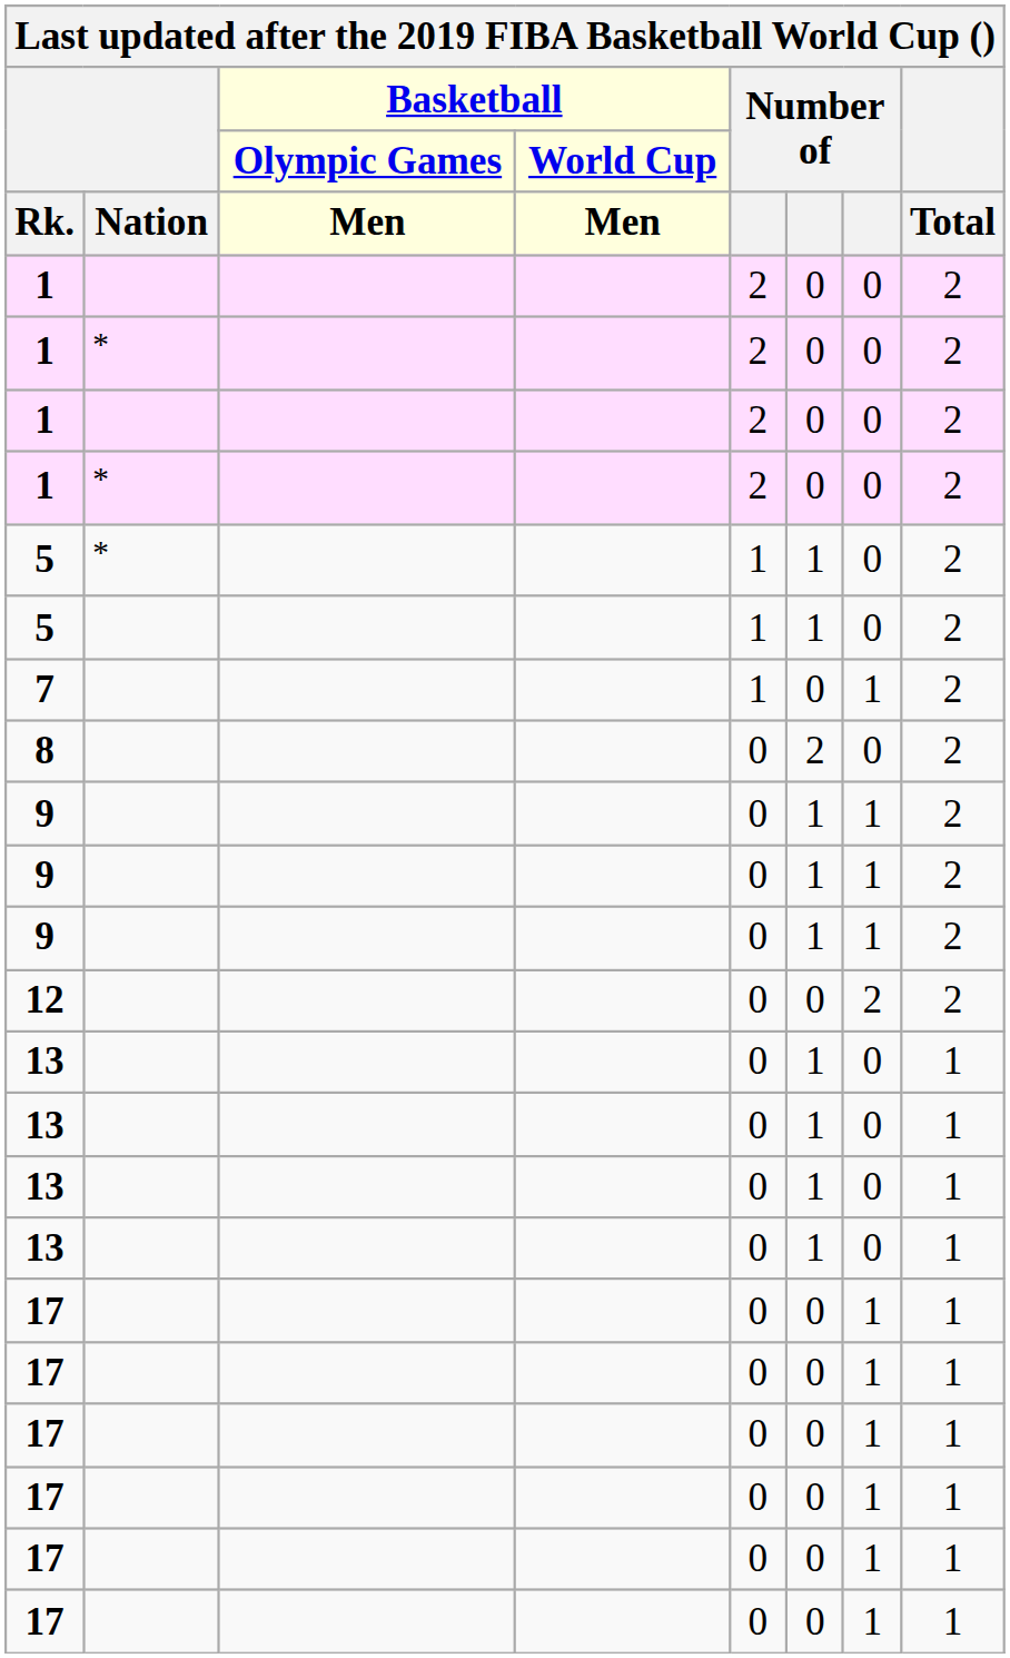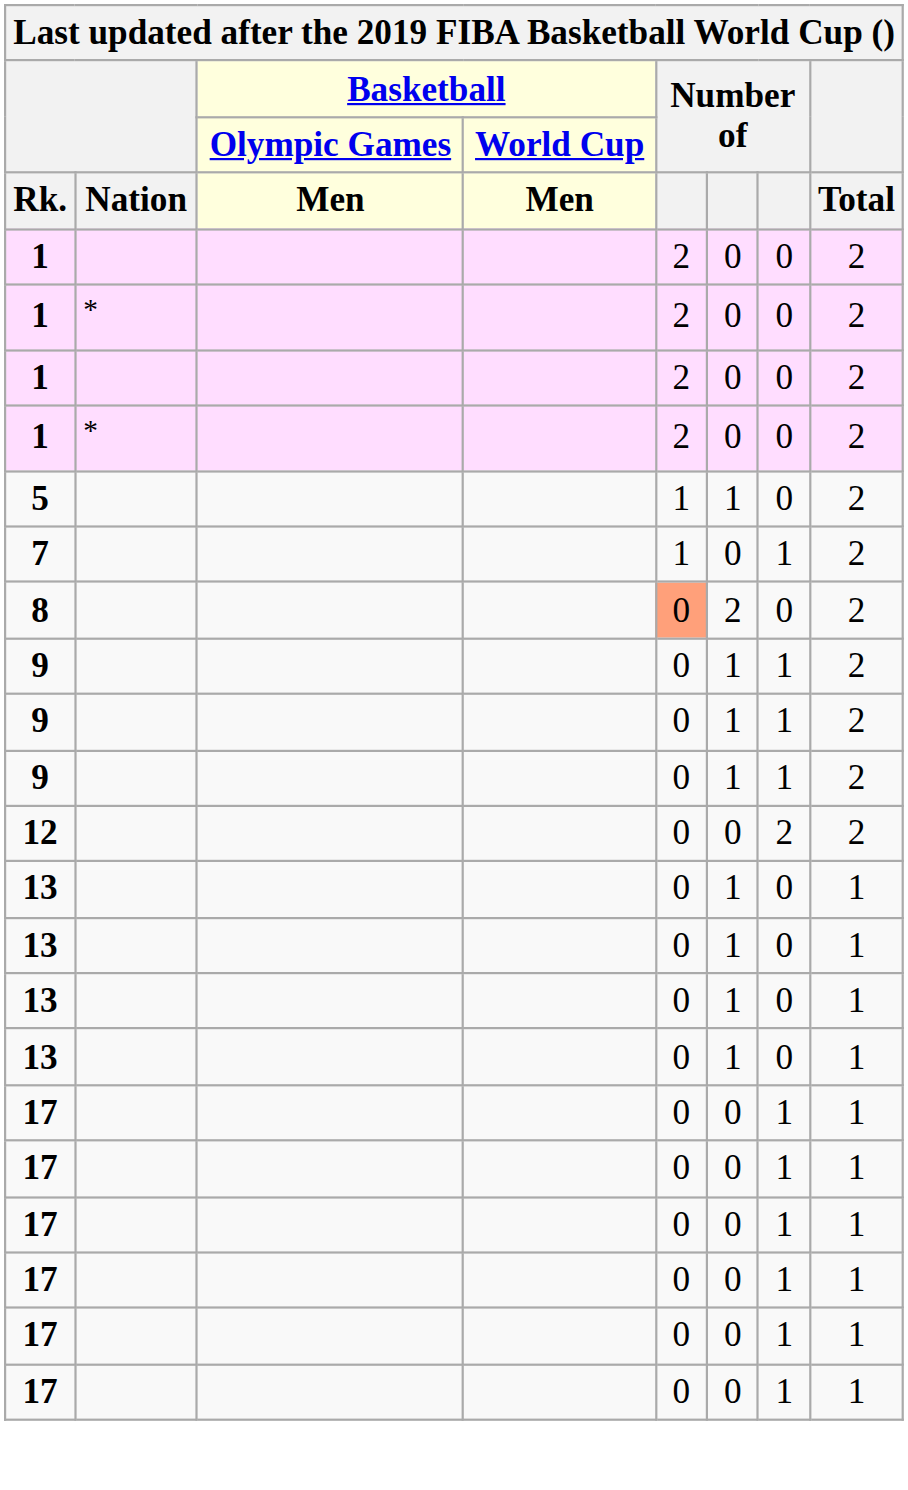- row: 5 | * | 1 | 1 | 0 | 2
8 | column 5: no background -> lightsalmon background
